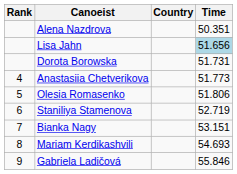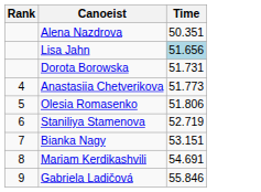- column: Country
Mariam Kerdikashvili | Time: 54.693 -> 54.691
